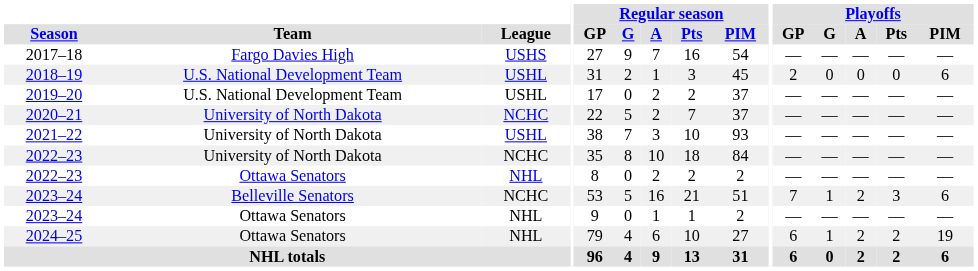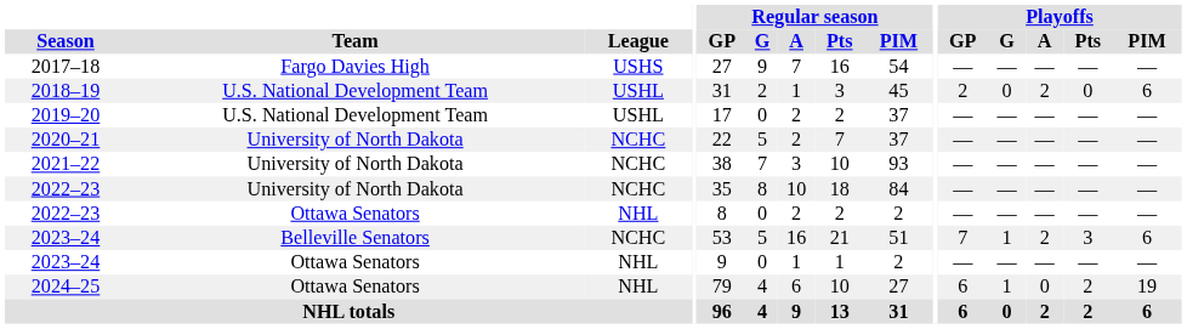2018–19 | Playoffs / A: 0 -> 2
2021–22 | League: USHL -> NCHC
2024–25 | Playoffs / A: 2 -> 0
